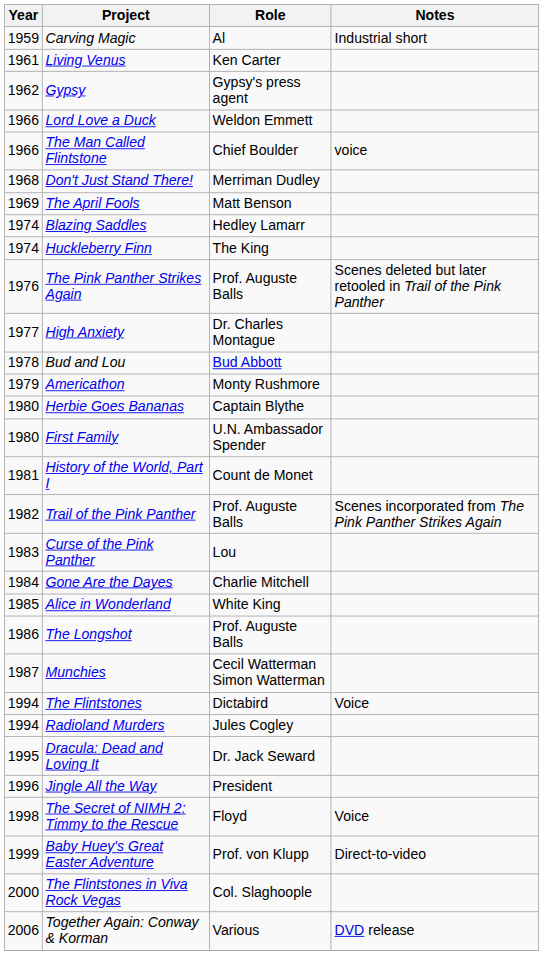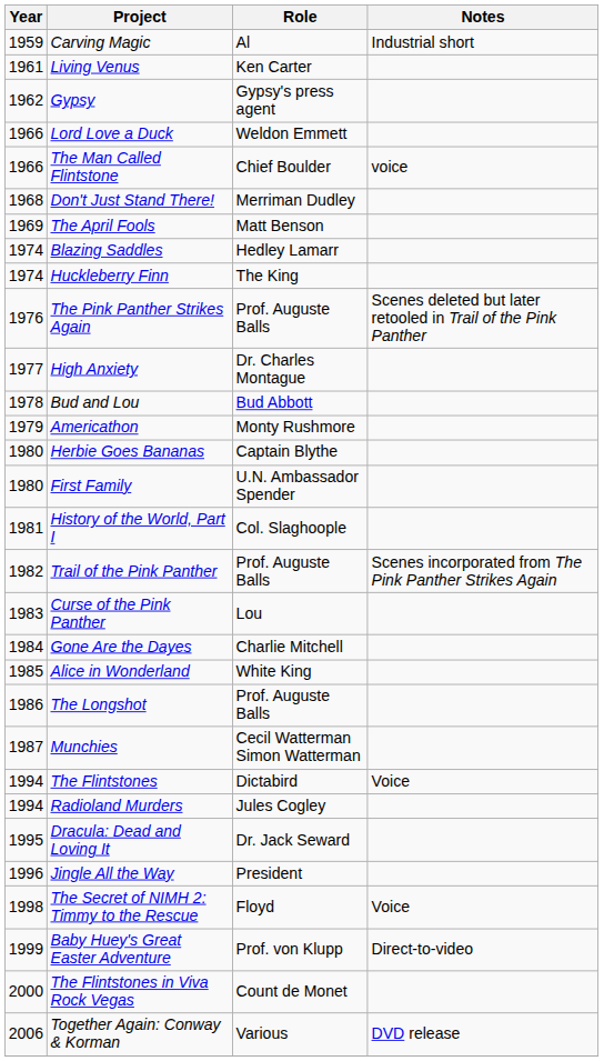History of the World, Part I | Role: Count de Monet -> Col. Slaghoople
The Flintstones in Viva Rock Vegas | Role: Col. Slaghoople -> Count de Monet
